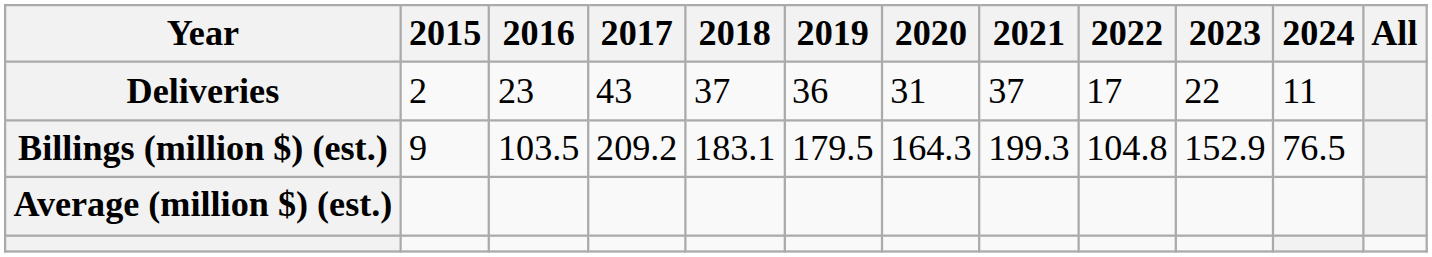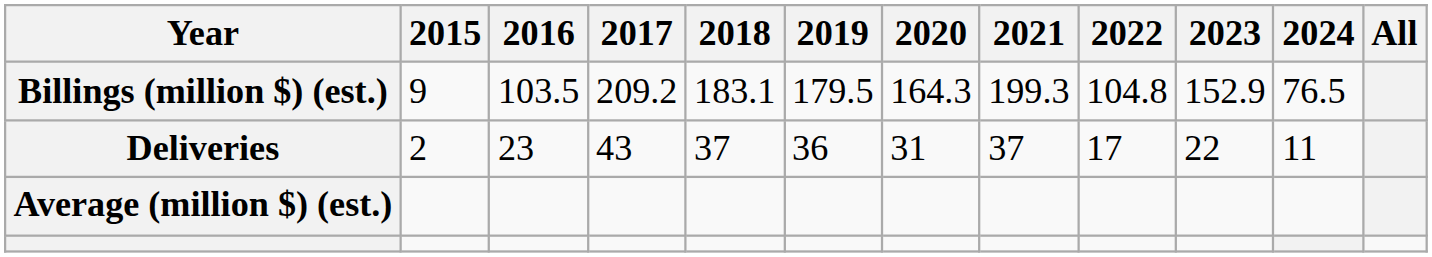rows swapped: Deliveries <-> Billings (million $) (est.)
